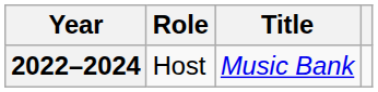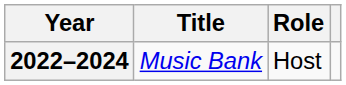columns swapped: Title <-> Role
